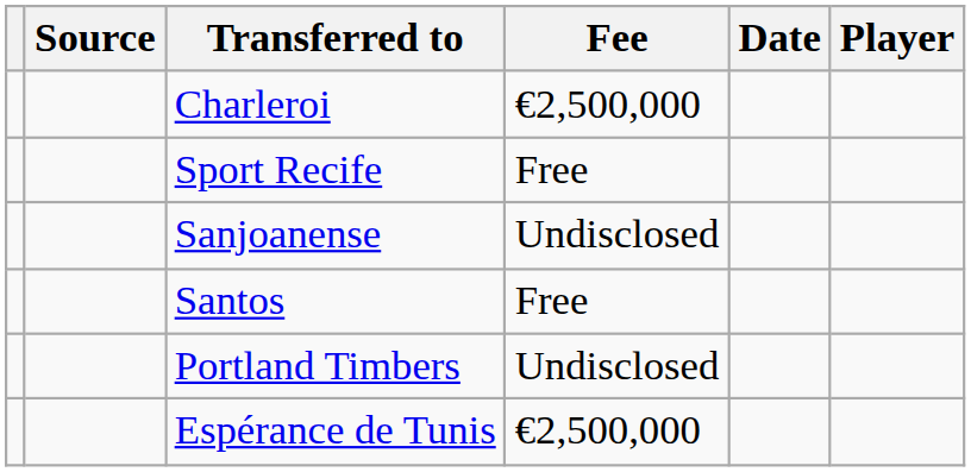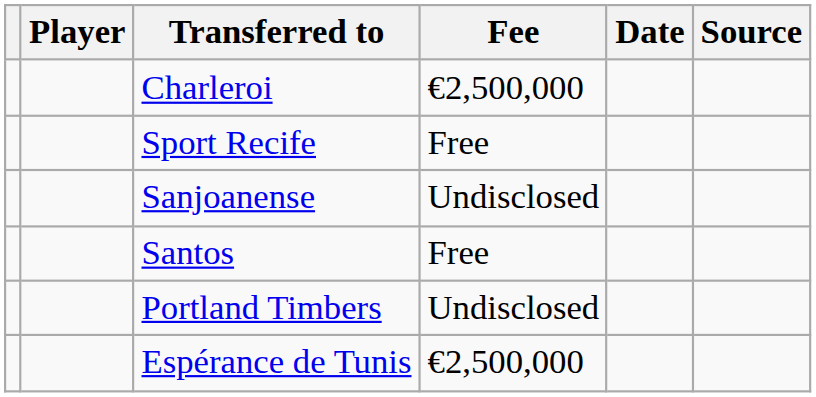columns swapped: Player <-> Source
